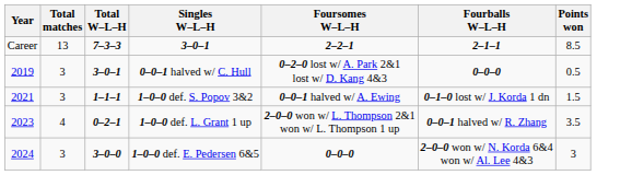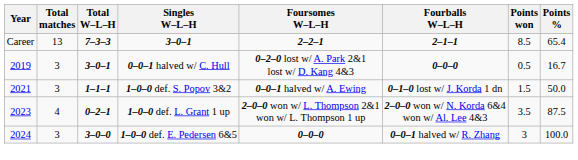+ column: Points % | 65.4 | 16.7 | 50.0 | 87.5 | 100.0
1–0–0 def. L. Grant 1 up | Fourballs W–L–H: 0–0–1 halved w/ R. Zhang -> 2–0–0 won w/ N. Korda 6&4 won w/ Al. Lee 4&3
1–0–0 def. E. Pedersen 6&5 | Fourballs W–L–H: 2–0–0 won w/ N. Korda 6&4 won w/ Al. Lee 4&3 -> 0–0–1 halved w/ R. Zhang
